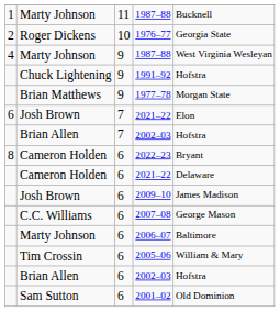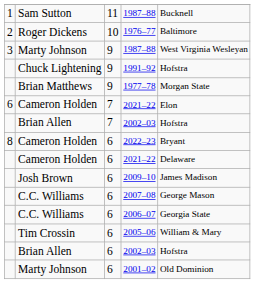11 / 1987–88 | column 2: Marty Johnson -> Sam Sutton
1976–77 | column 5: Georgia State -> Baltimore
9 / 1987–88 | column 1: 4 -> 3
7 / 2021–22 | column 2: Josh Brown -> Cameron Holden
2006–07 | column 2: Marty Johnson -> C.C. Williams
2006–07 | column 5: Baltimore -> Georgia State
2001–02 | column 2: Sam Sutton -> Marty Johnson
